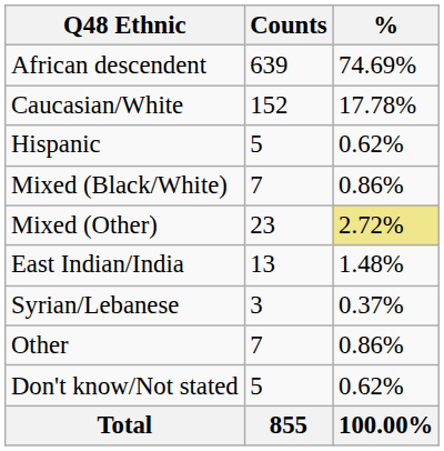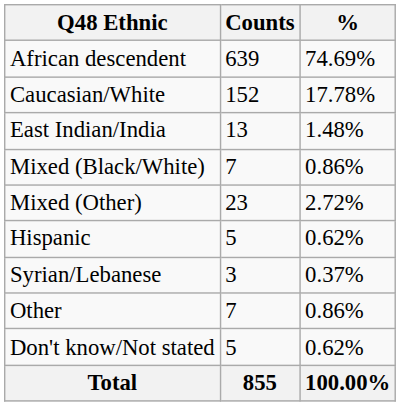rows swapped: East Indian/India <-> Hispanic
Mixed (Other) | %: khaki background -> no background
